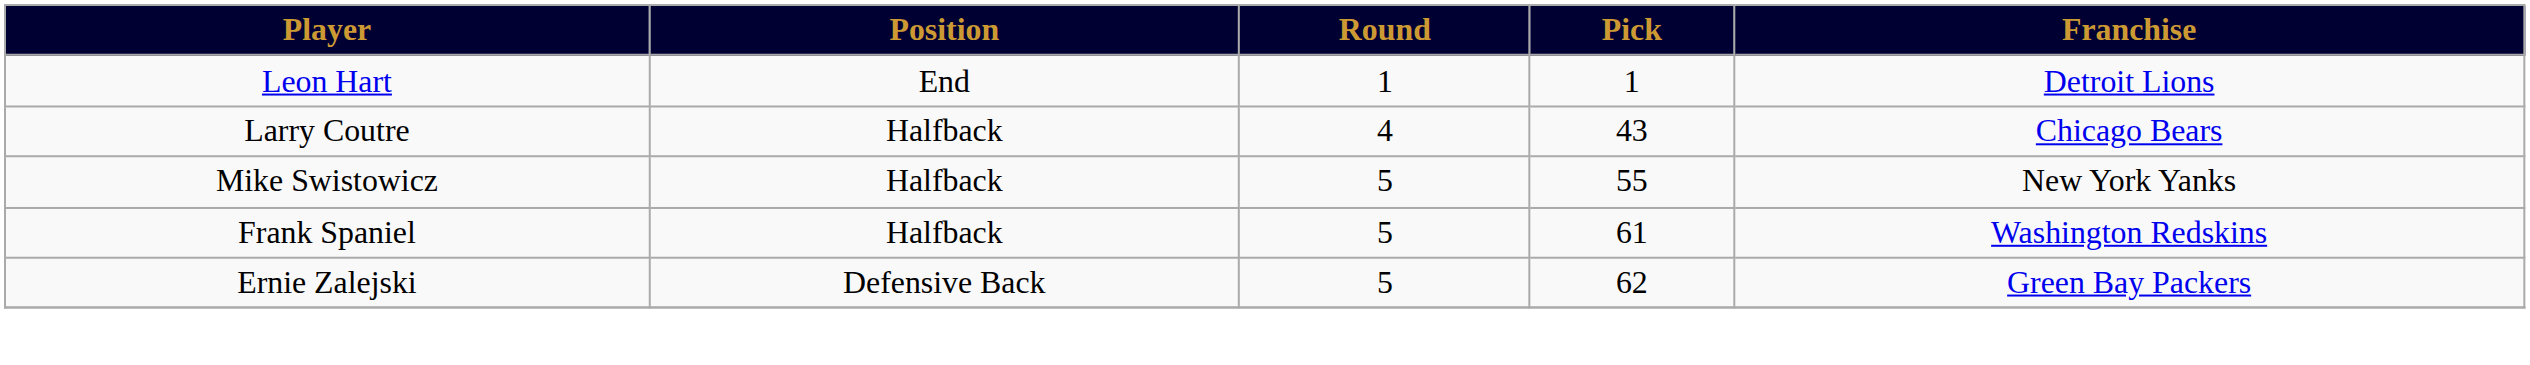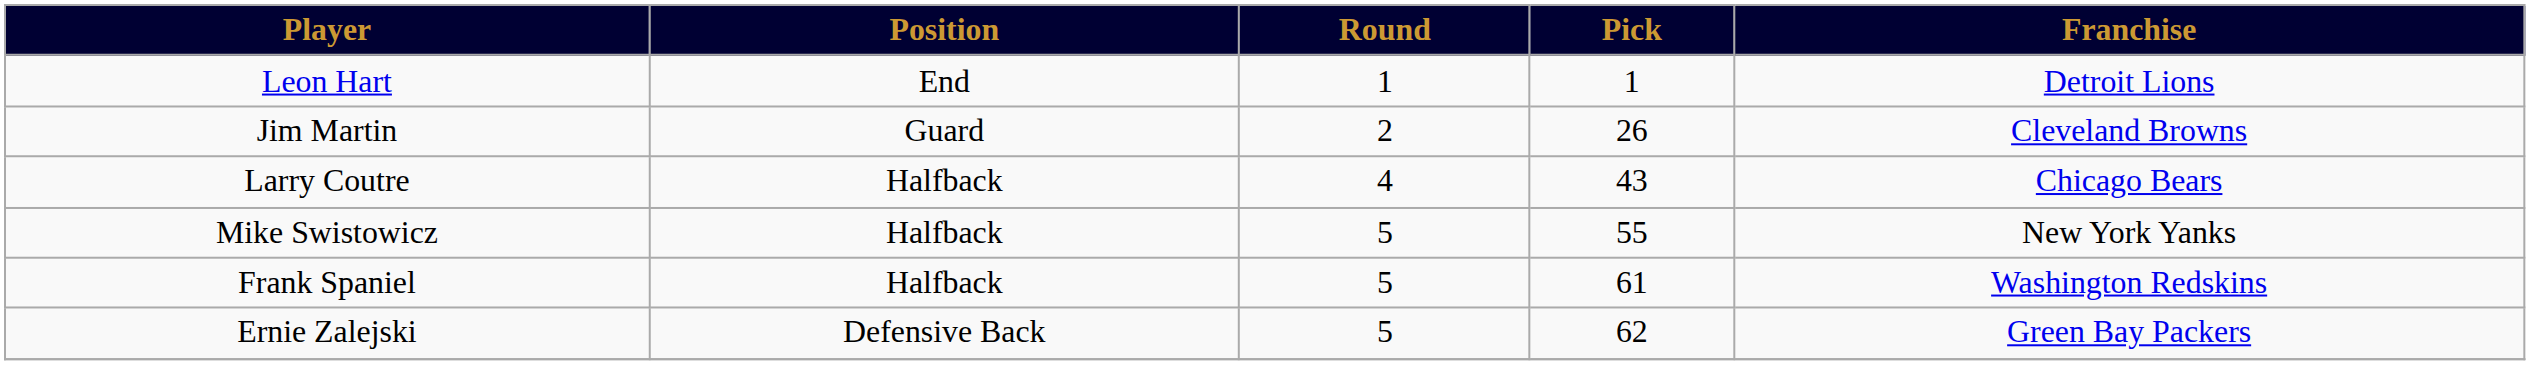+ row: Jim Martin | Guard | 2 | 26 | Cleveland Browns
